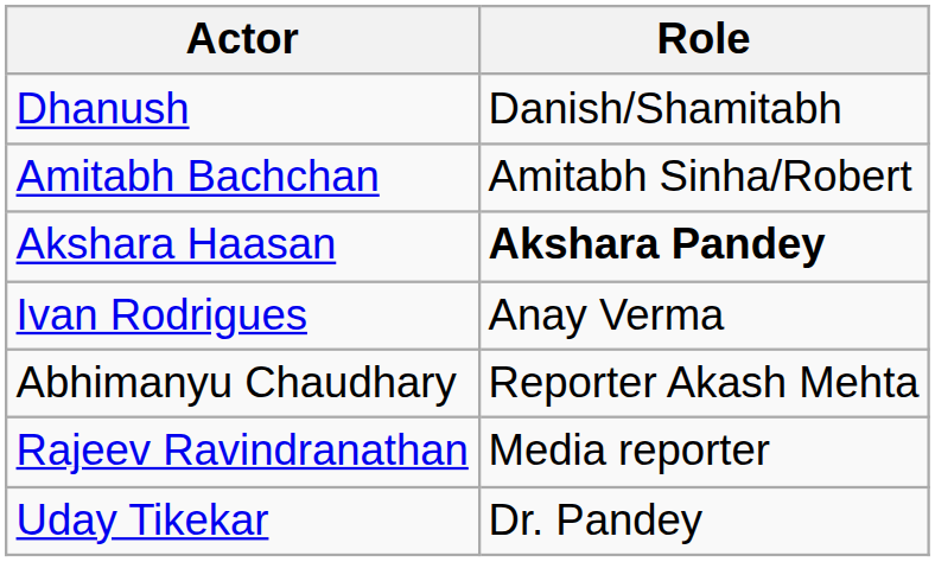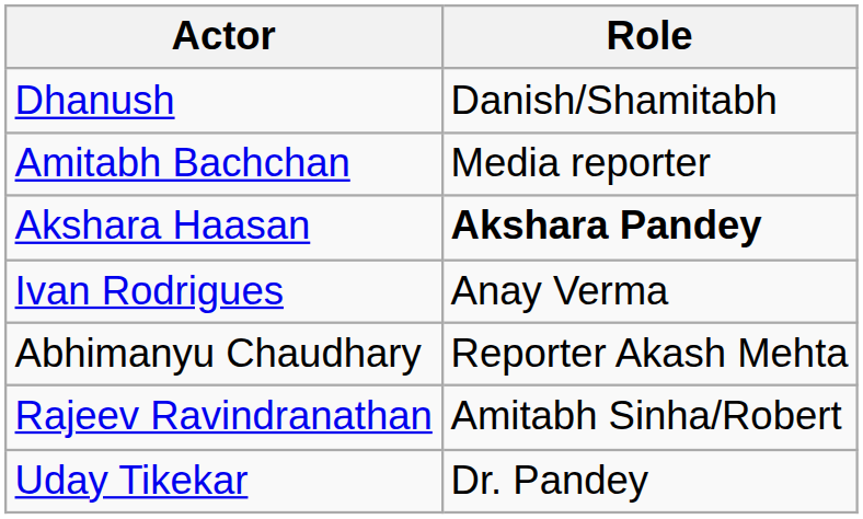Amitabh Bachchan | Role: Amitabh Sinha/Robert -> Media reporter
Rajeev Ravindranathan | Role: Media reporter -> Amitabh Sinha/Robert
